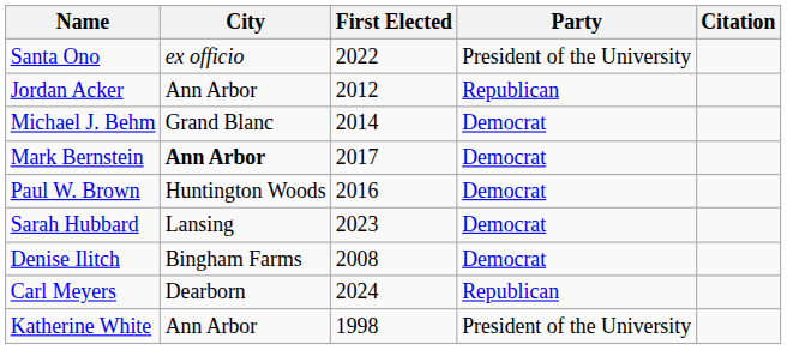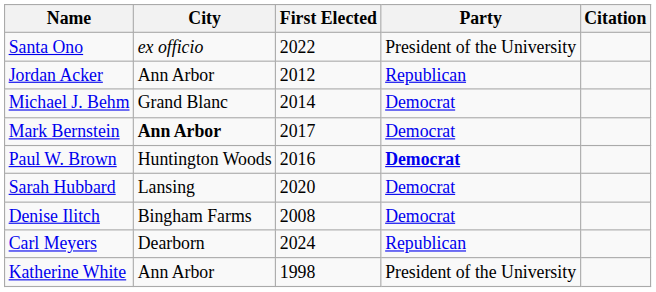Paul W. Brown | Party: normal -> bold
Sarah Hubbard | First Elected: 2023 -> 2020
